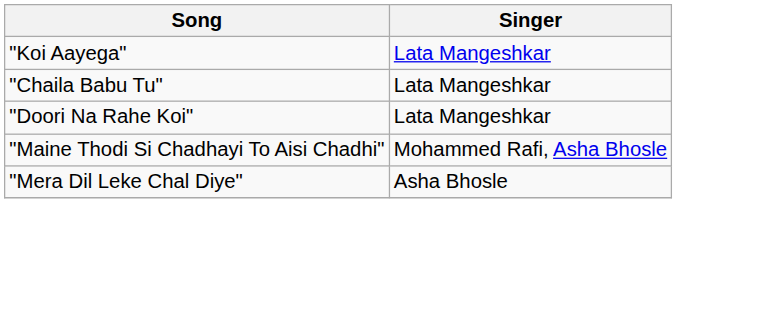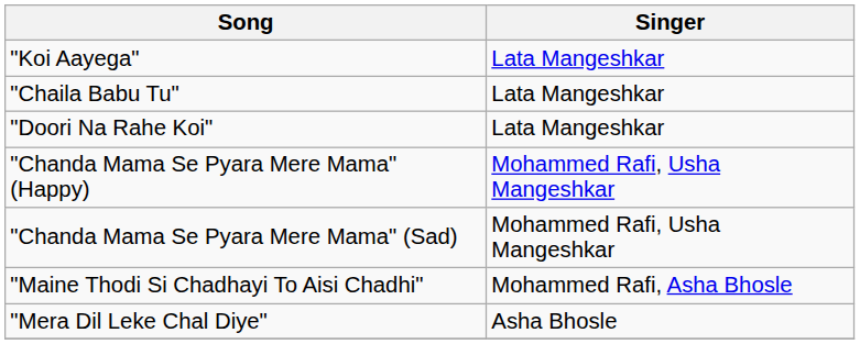+ row: "Chanda Mama Se Pyara Mere Mama" (Happy) | Mohammed Rafi, Usha Mangeshkar
+ row: "Chanda Mama Se Pyara Mere Mama" (Sad) | Mohammed Rafi, Usha Mangeshkar
